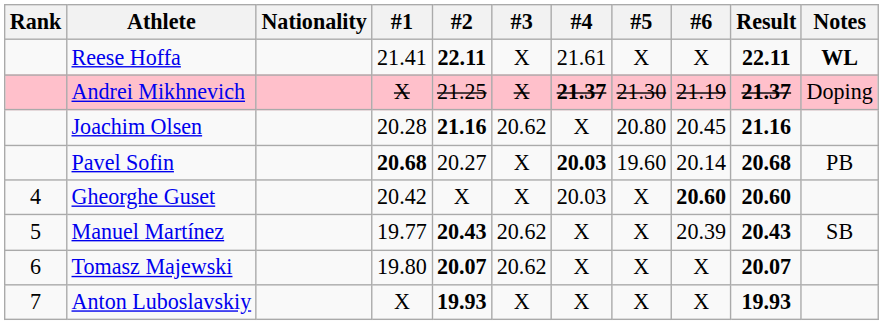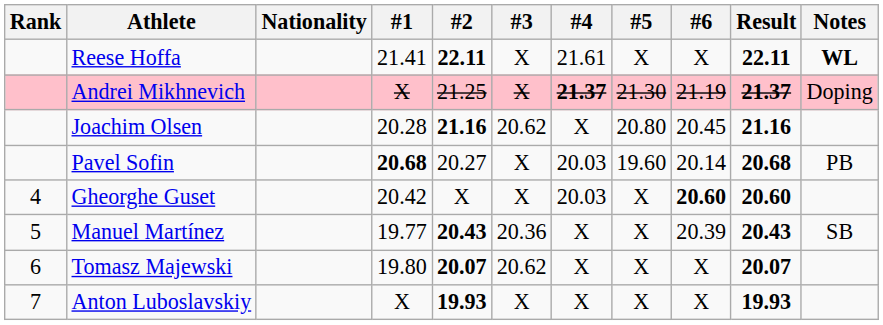Pavel Sofin | #4: bold -> normal
Manuel Martínez | #3: 20.62 -> 20.36
